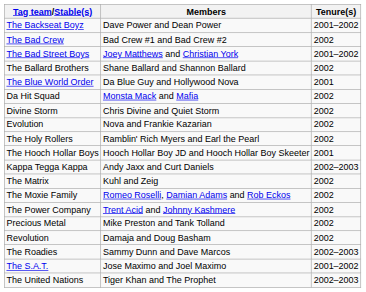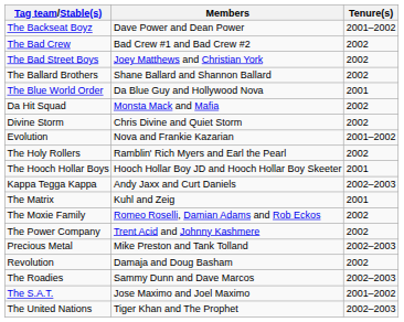The Bad Street Boys | Tenure(s): 2001–2002 -> 2002
Evolution | Tenure(s): 2002 -> 2001–2002
The Matrix | Tenure(s): 2002 -> 2001
Precious Metal | Tenure(s): 2002 -> 2002–2003
